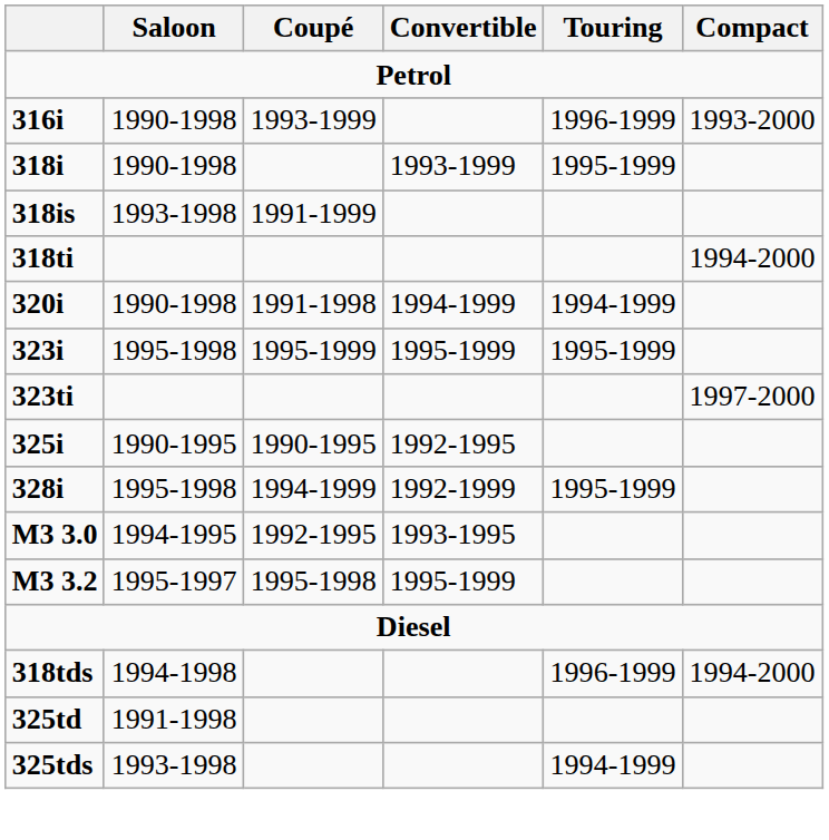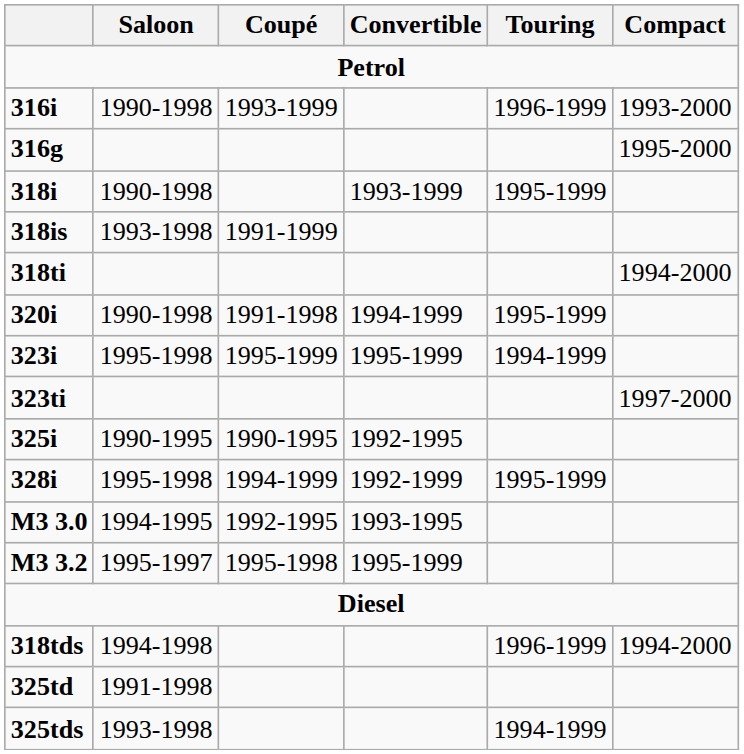+ row: 316g | 1995-2000
320i | Touring: 1994-1999 -> 1995-1999
323i | Touring: 1995-1999 -> 1994-1999
